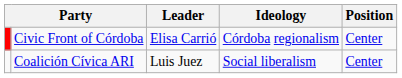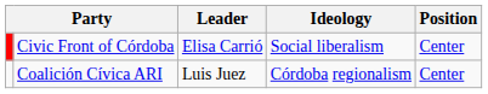Civic Front of Córdoba | Ideology: Córdoba regionalism -> Social liberalism
Coalición Cívica ARI | Ideology: Social liberalism -> Córdoba regionalism
